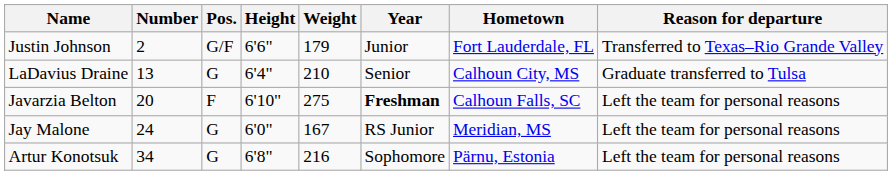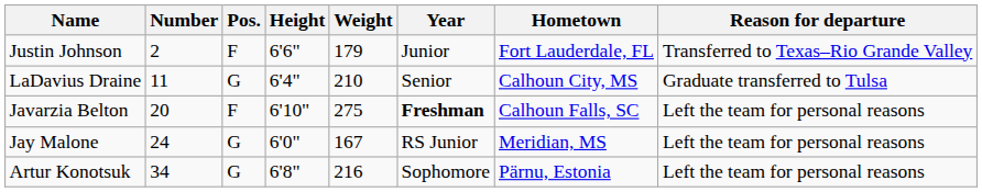Justin Johnson | Pos.: G/F -> F
LaDavius Draine | Number: 13 -> 11
